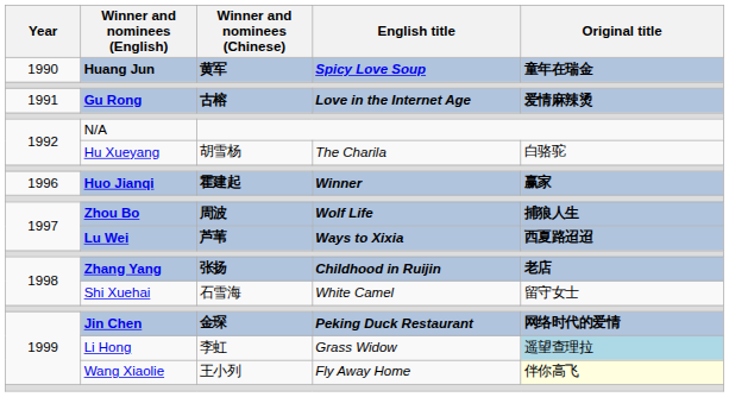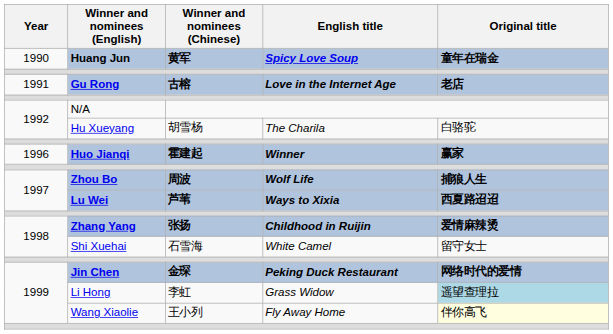Gu Rong | Original title: 爱情麻辣烫 -> 老店
Zhang Yang | Original title: 老店 -> 爱情麻辣烫
